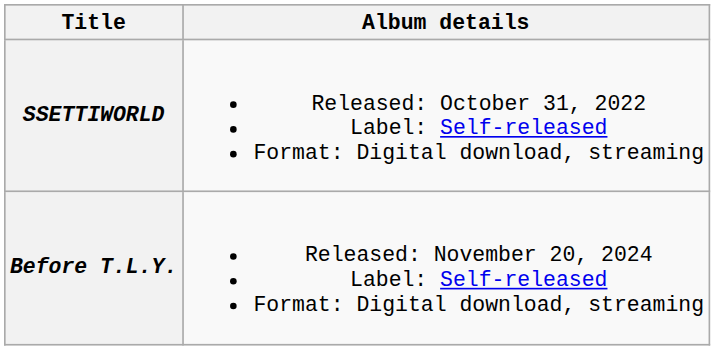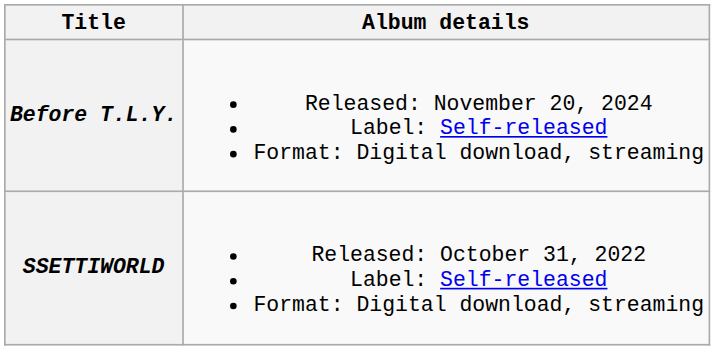rows swapped: SSETTIWORLD <-> Before T.L.Y.
